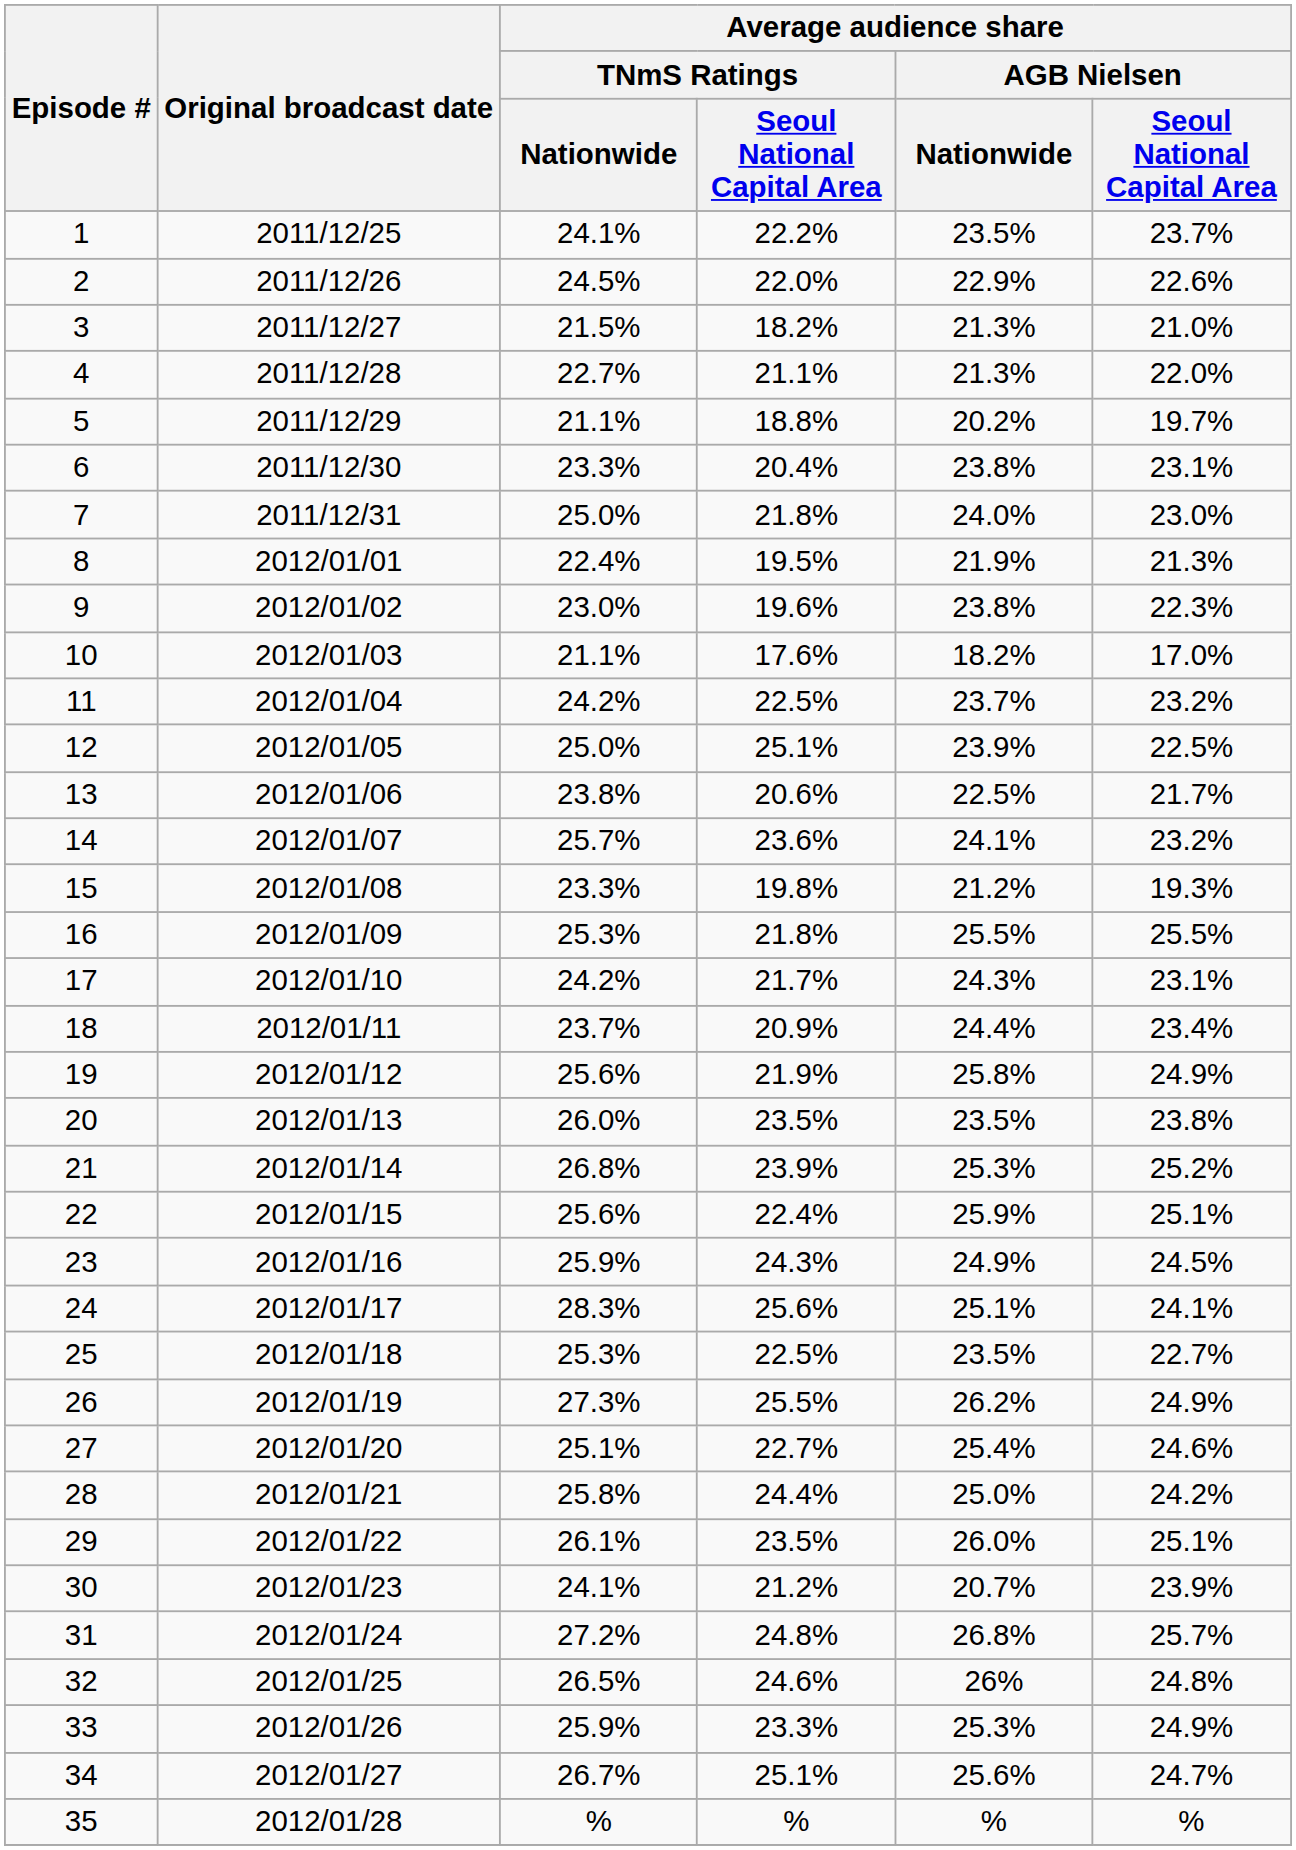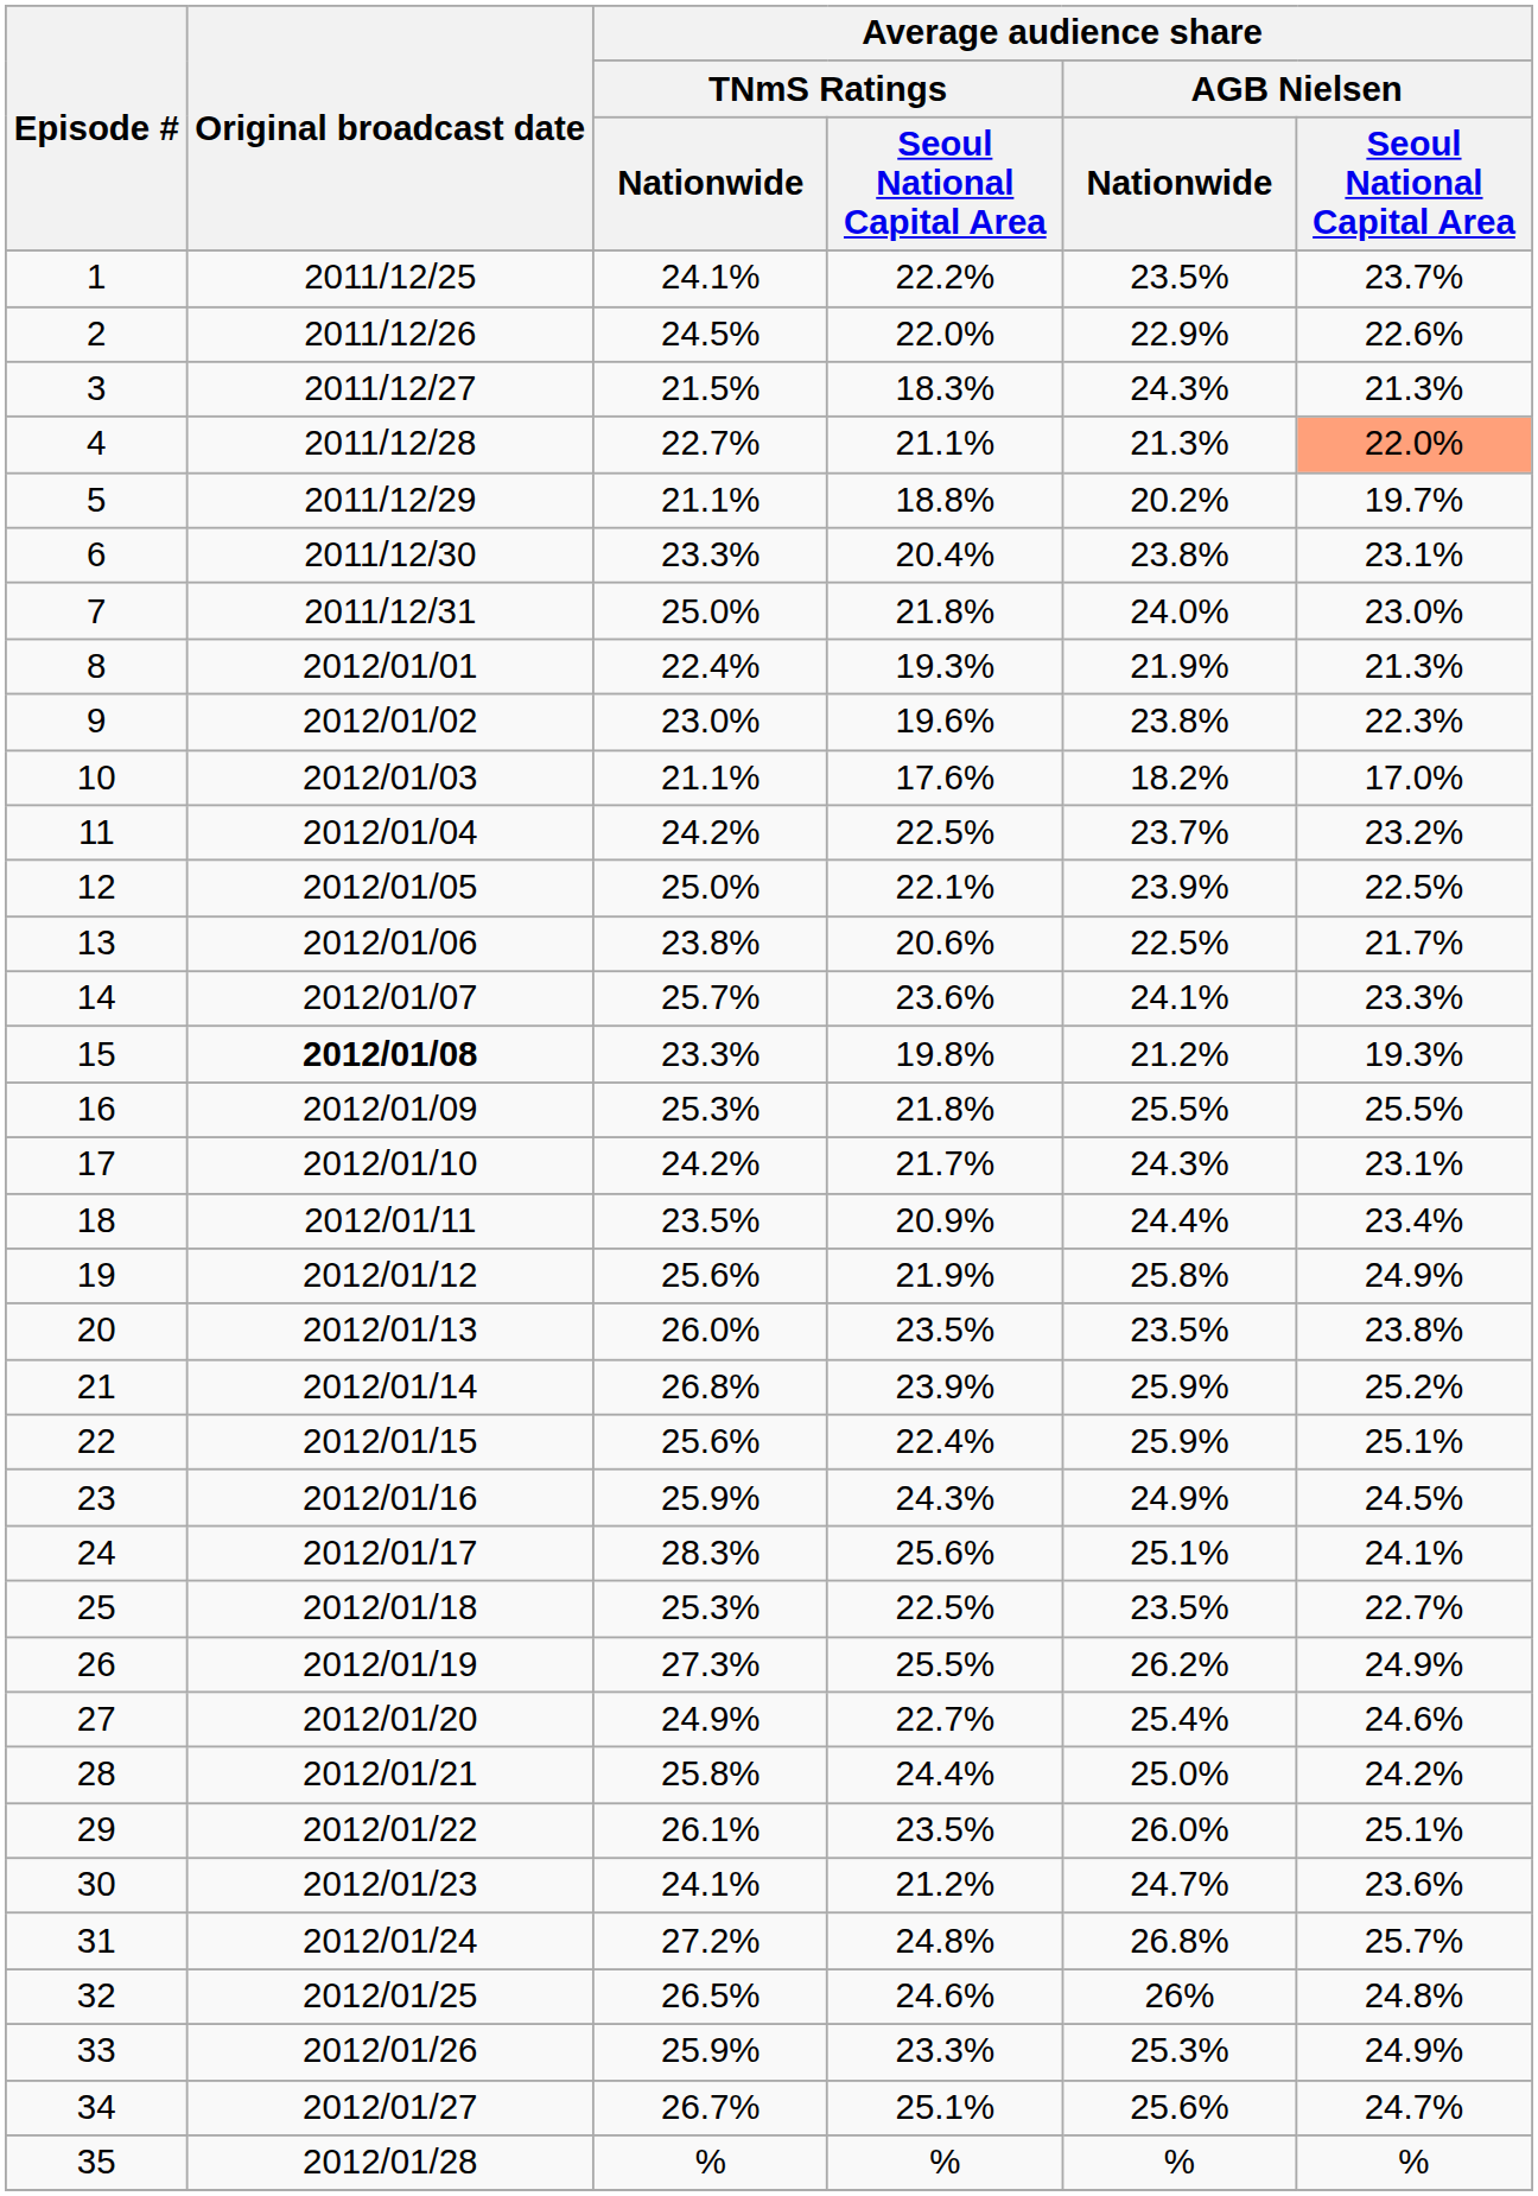3 | column 4: 18.2% -> 18.3%
3 | Average audience share / AGB Nielsen / Nationwide: 21.3% -> 24.3%
3 | column 6: 21.0% -> 21.3%
4 | column 6: no background -> lightsalmon background
8 | column 4: 19.5% -> 19.3%
12 | column 4: 25.1% -> 22.1%
14 | column 6: 23.2% -> 23.3%
15 | Original broadcast date: normal -> bold
18 | Average audience share / TNmS Ratings / Nationwide: 23.7% -> 23.5%
21 | Average audience share / AGB Nielsen / Nationwide: 25.3% -> 25.9%
27 | Average audience share / TNmS Ratings / Nationwide: 25.1% -> 24.9%
30 | Average audience share / AGB Nielsen / Nationwide: 20.7% -> 24.7%
30 | column 6: 23.9% -> 23.6%
